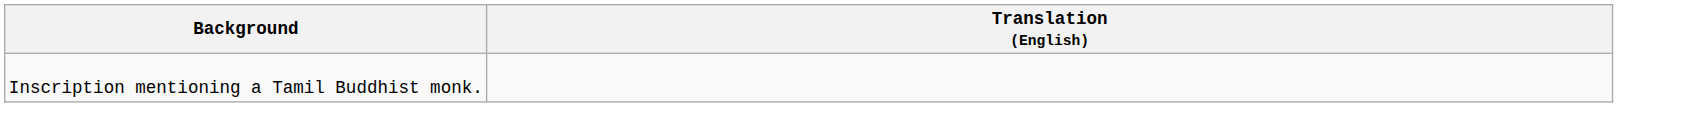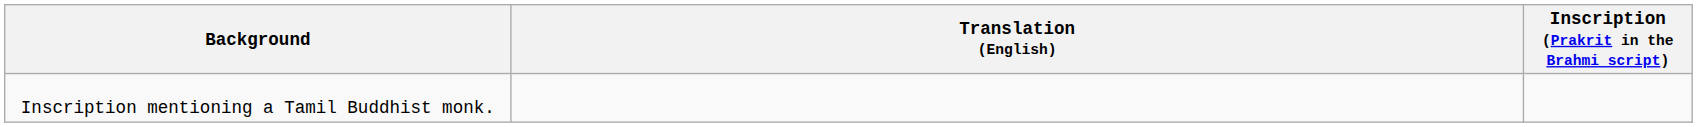+ column: Inscription (Prakrit in the Brahmi script)
